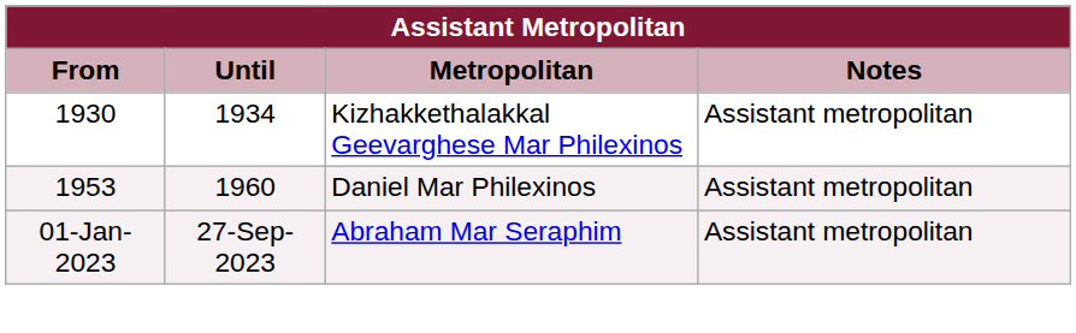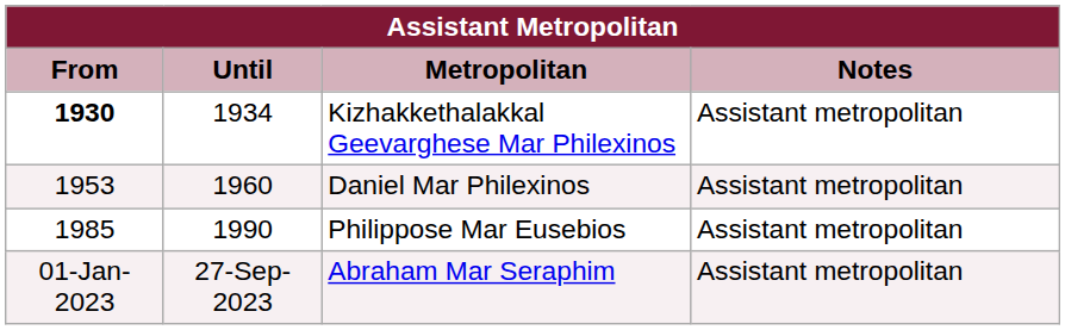Kizhakkethalakkal Geevarghese Mar Philexinos | From: normal -> bold
+ row: 1985 | 1990 | Philippose Mar Eusebios | Assistant metropolitan
